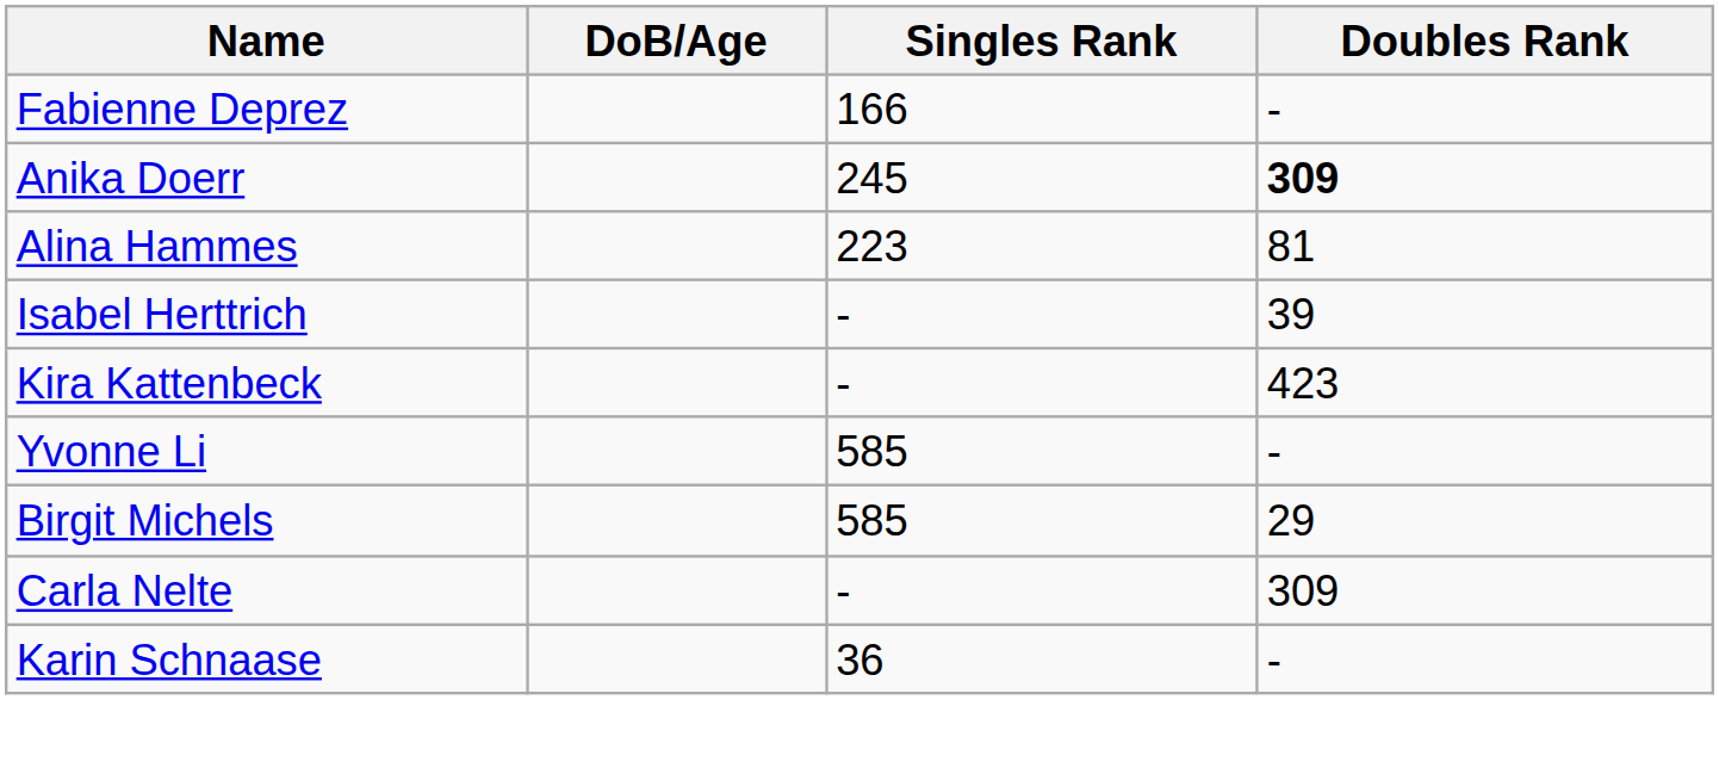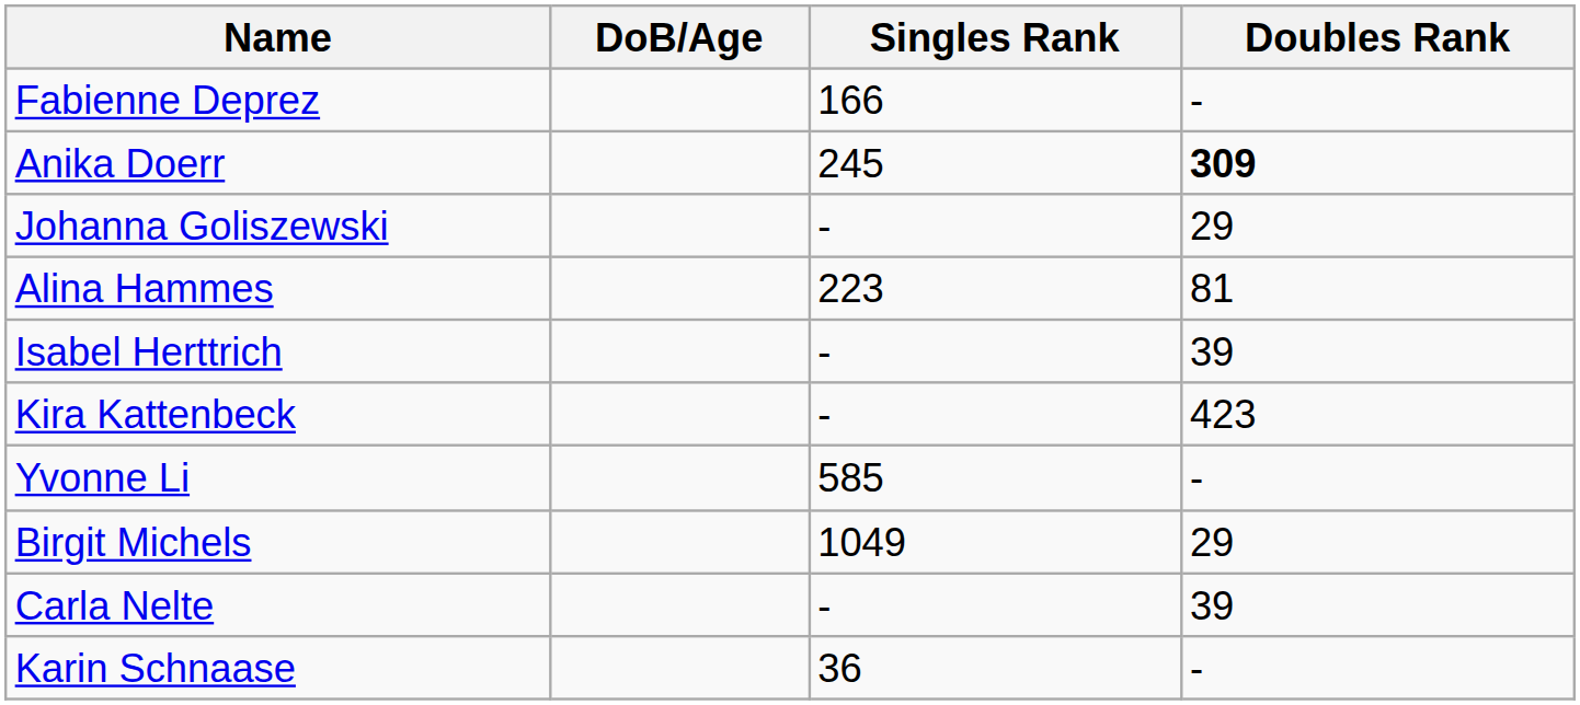+ row: Johanna Goliszewski | - | 29
Birgit Michels | Singles Rank: 585 -> 1049
Carla Nelte | Doubles Rank: 309 -> 39
